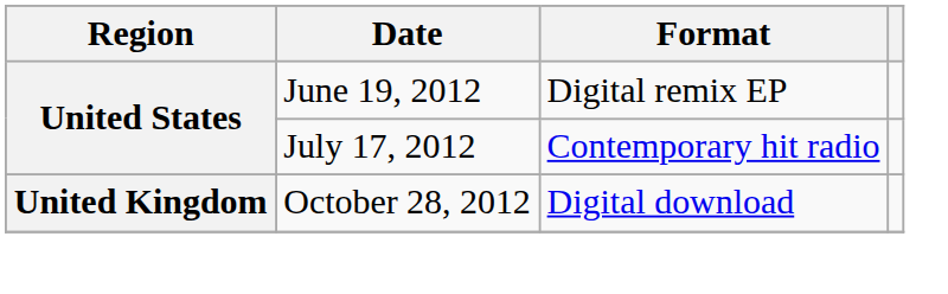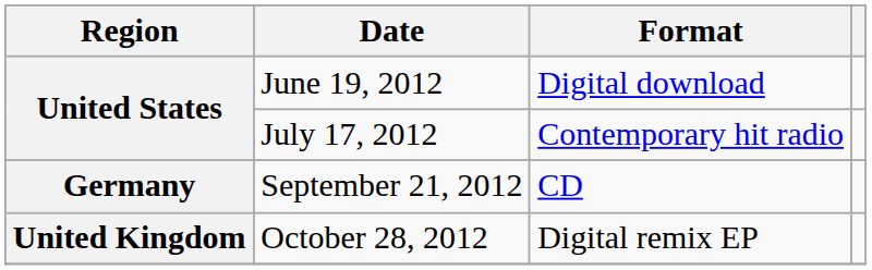June 19, 2012 | Format: Digital remix EP -> Digital download
+ row: Germany | September 21, 2012 | CD
October 28, 2012 | Format: Digital download -> Digital remix EP
